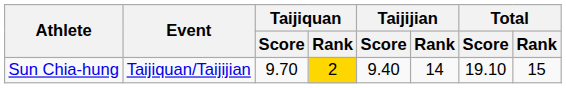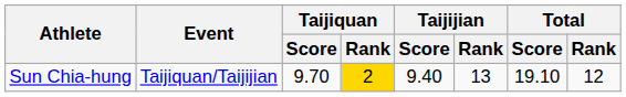Sun Chia-hung | Taijijian / Rank: 14 -> 13
Sun Chia-hung | Total / Rank: 15 -> 12
